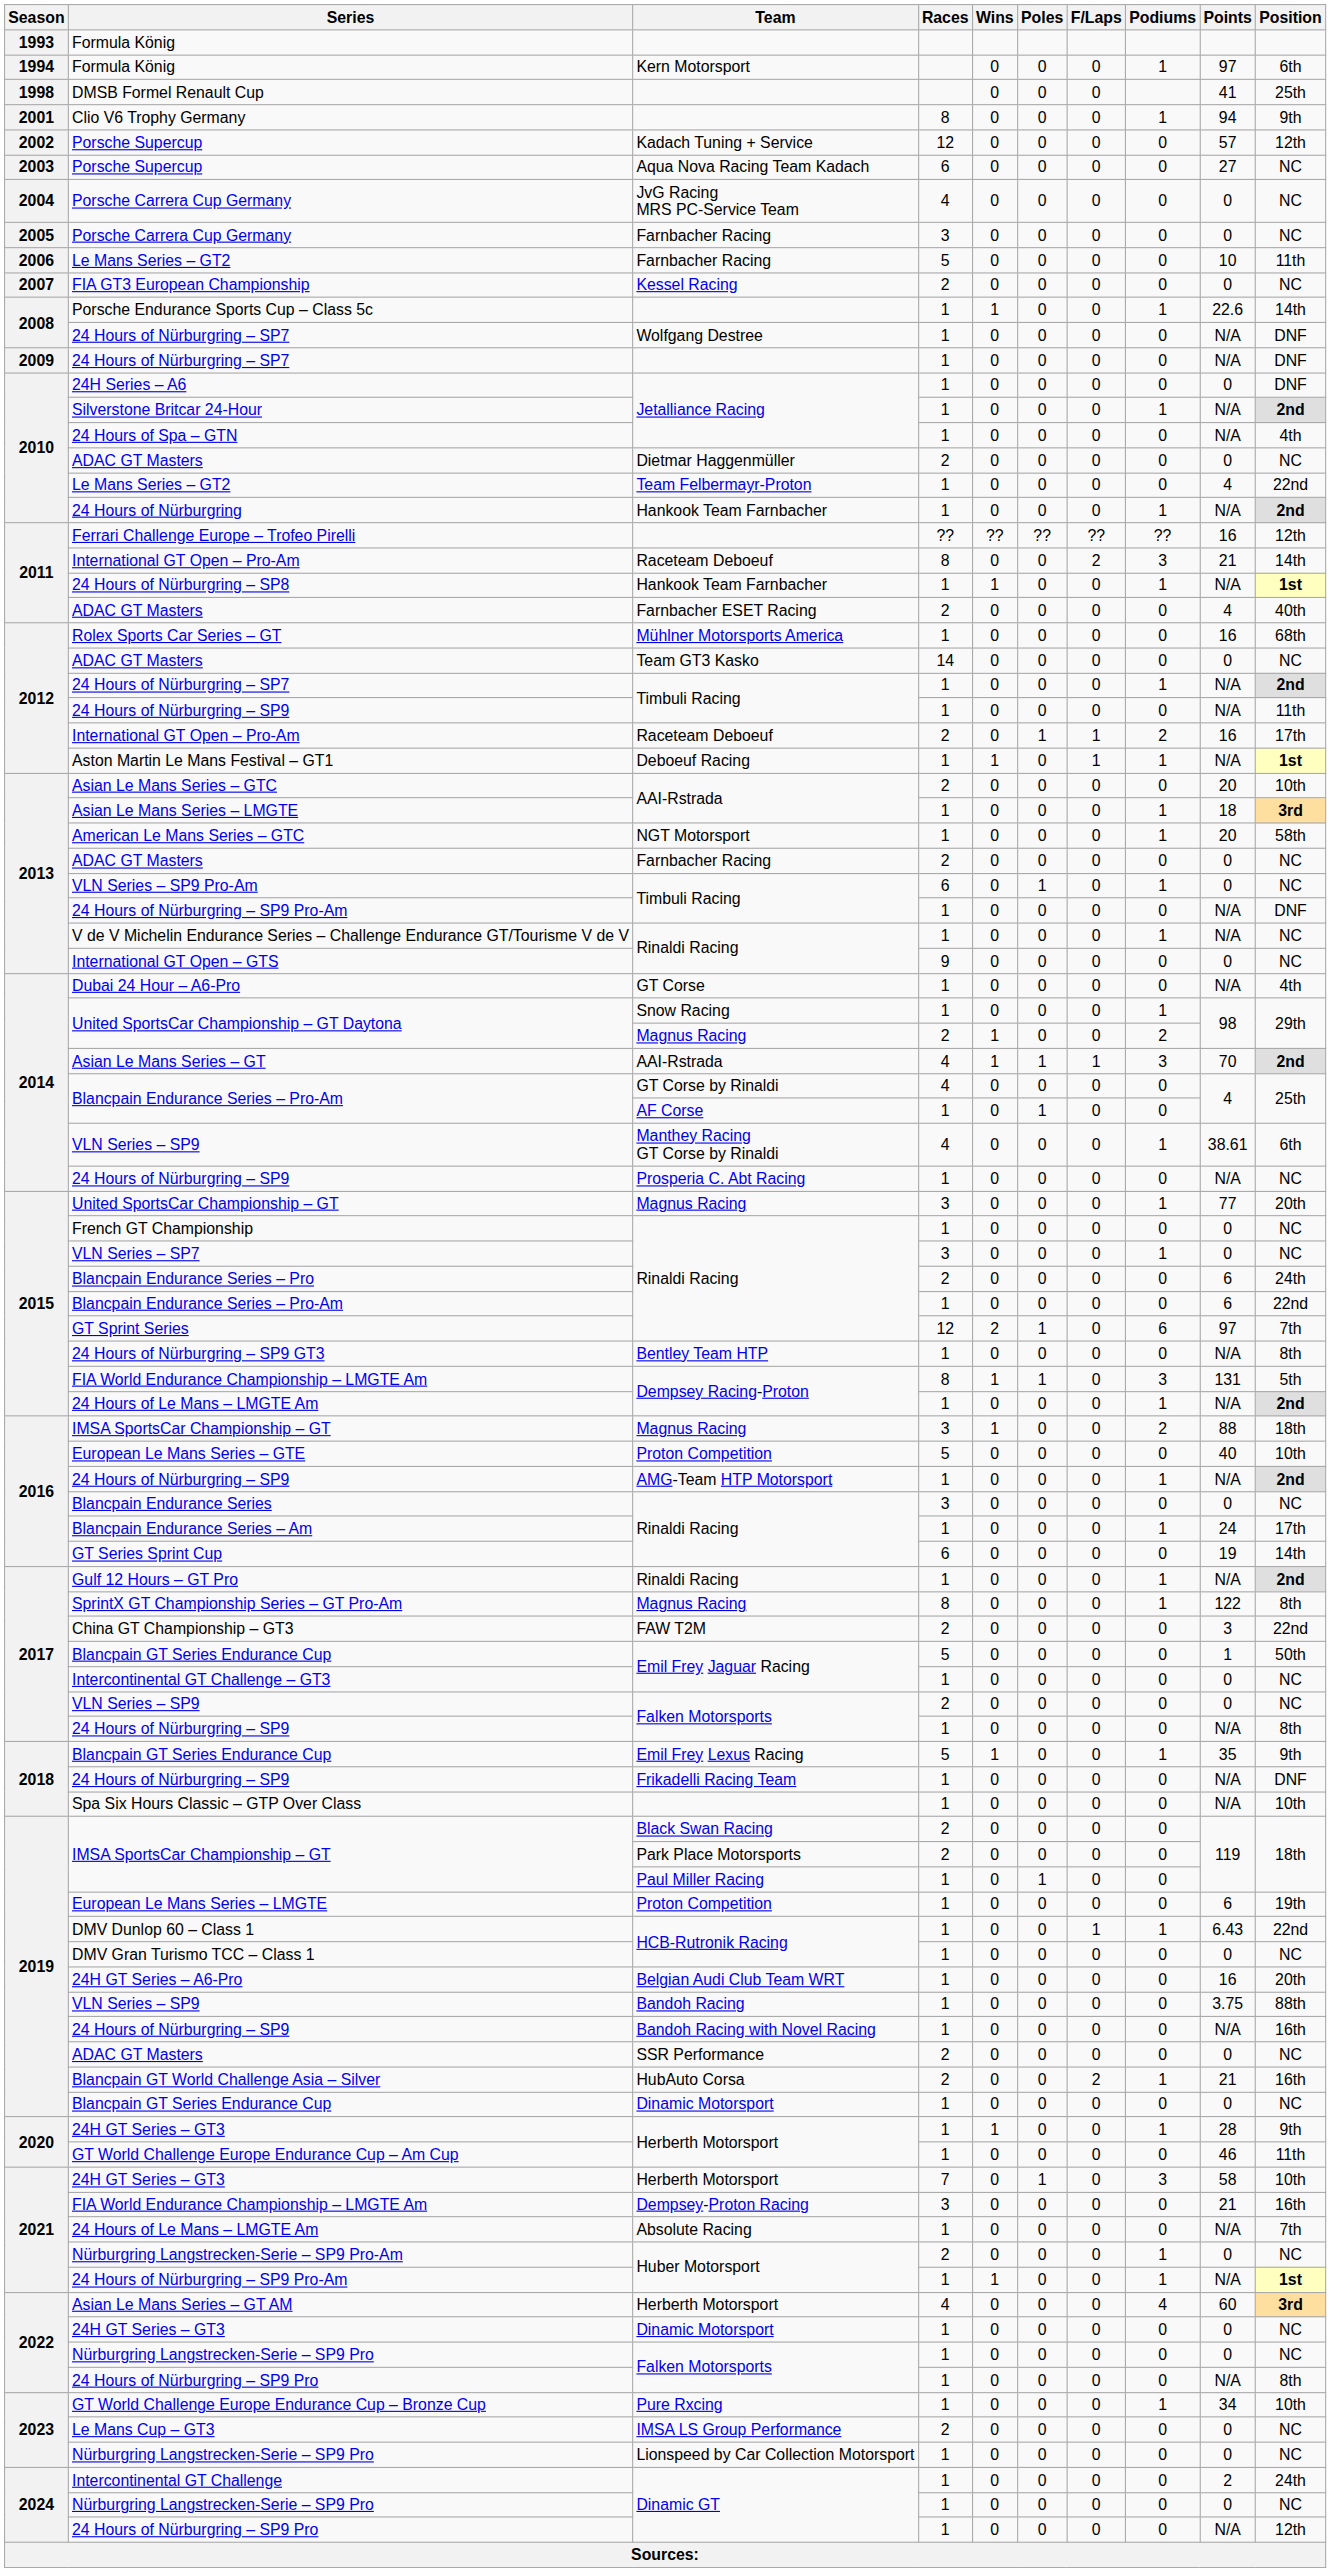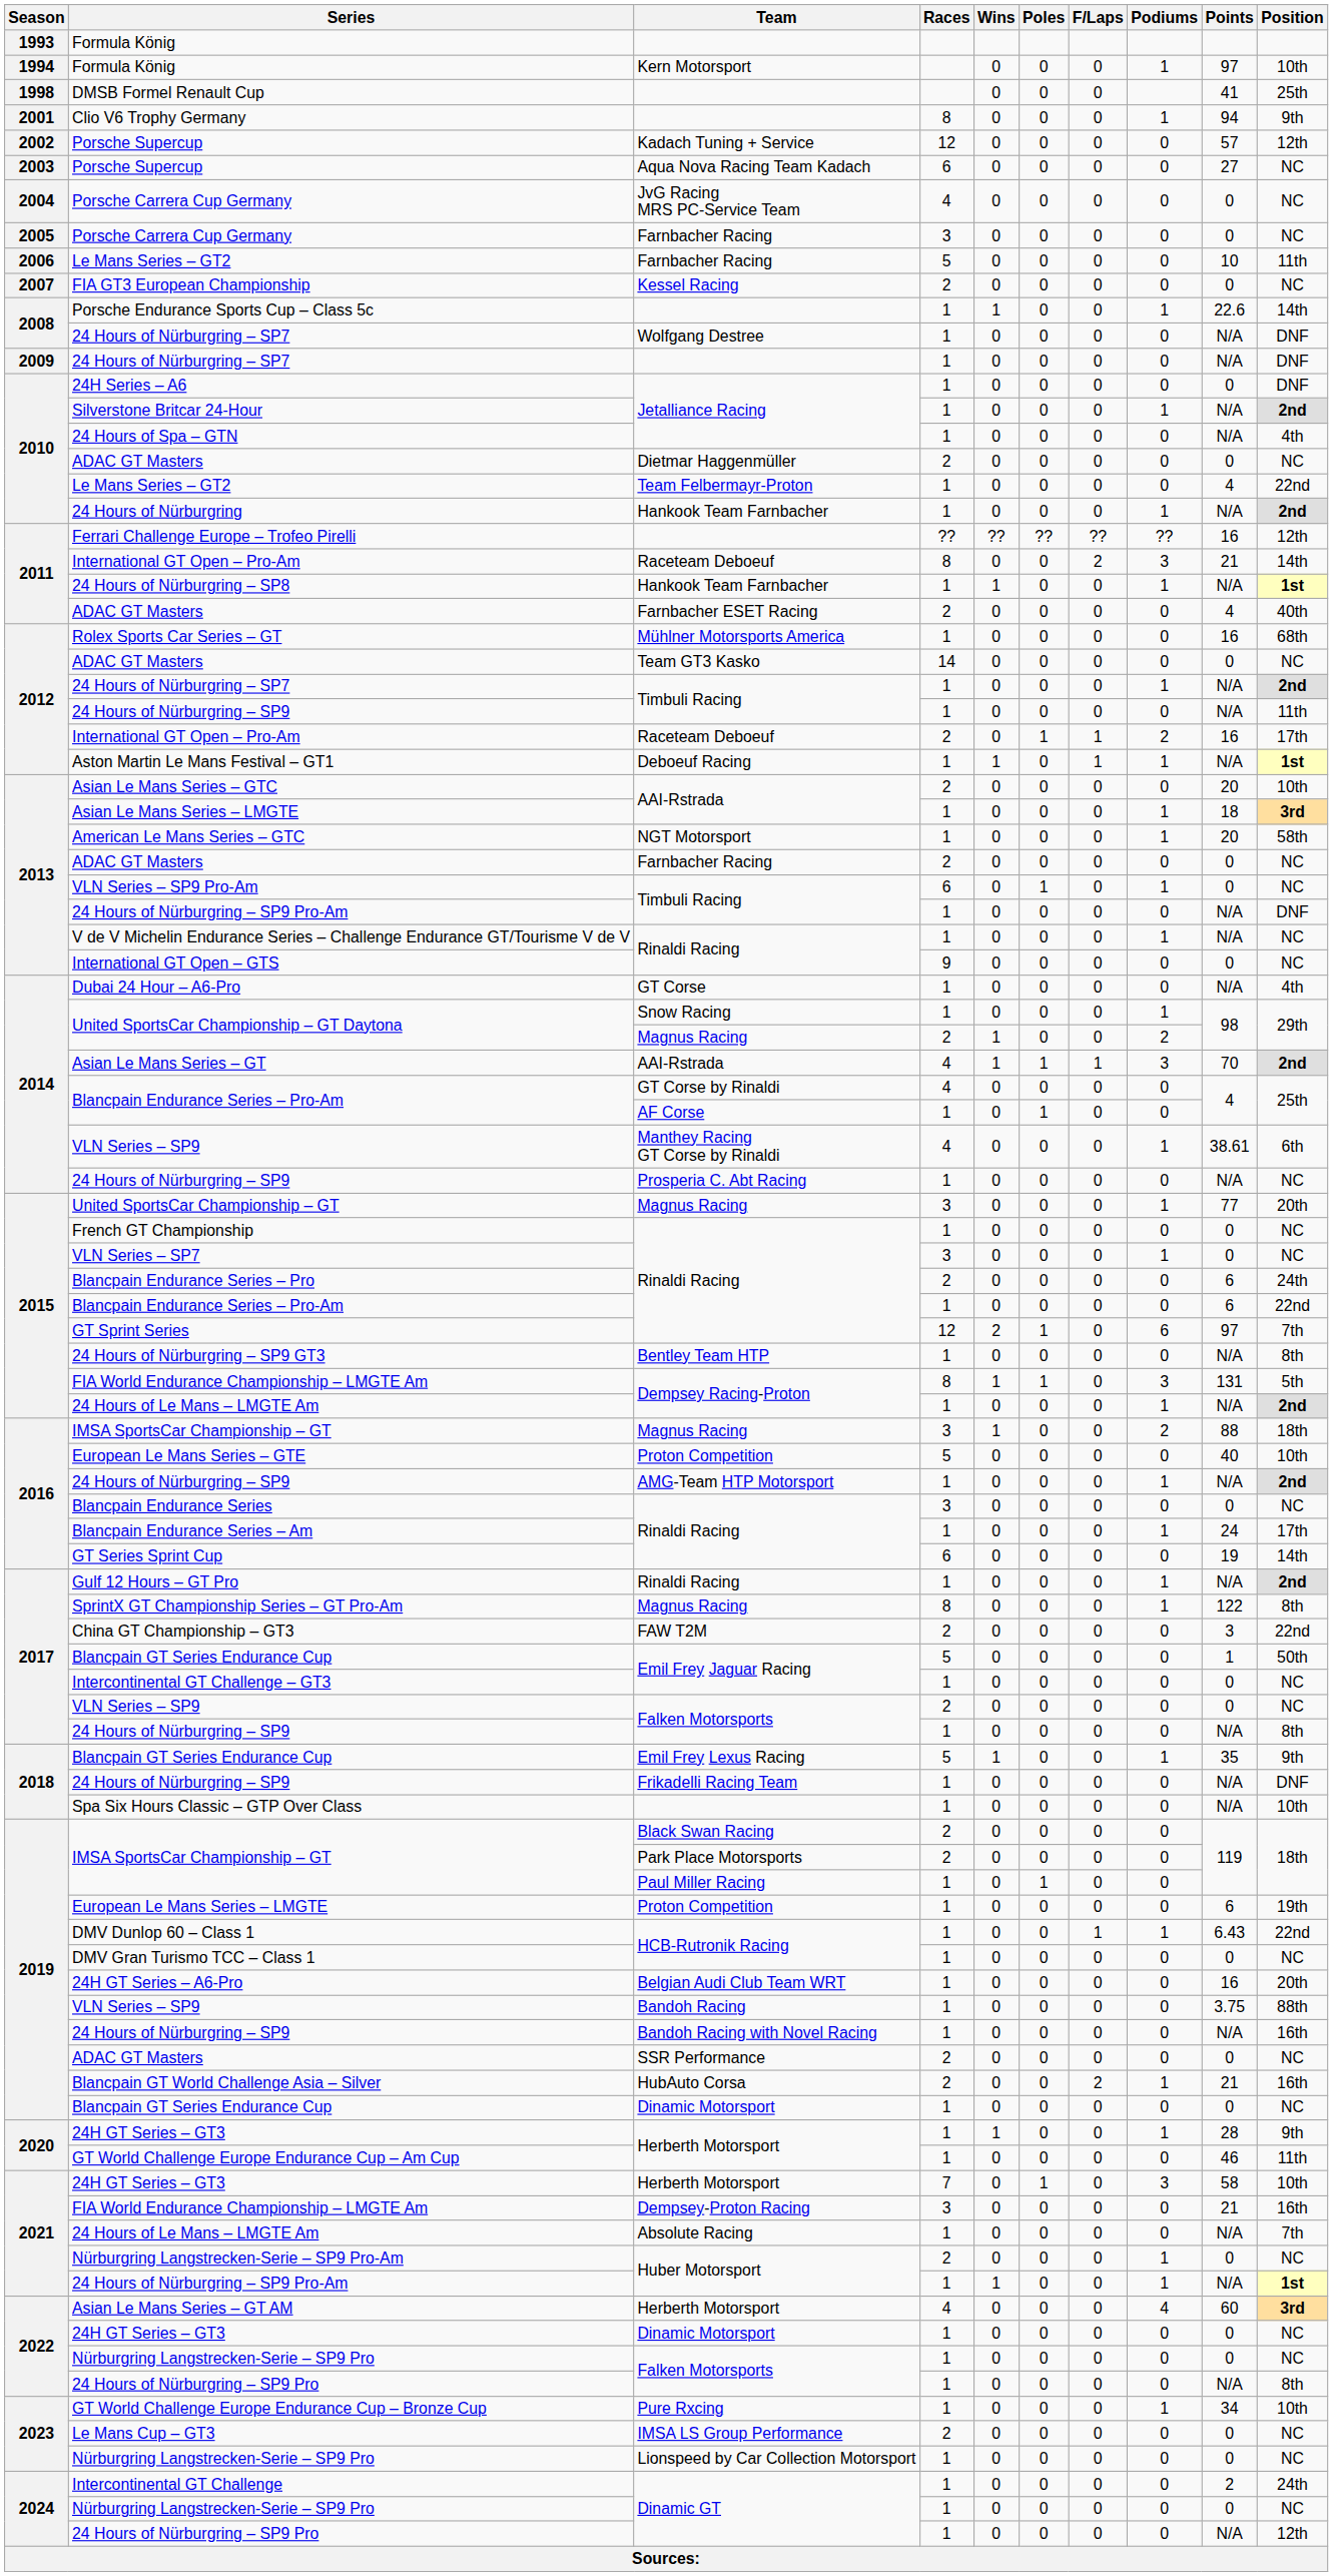Formula König / Kern Motorsport | Position: 6th -> 10th
